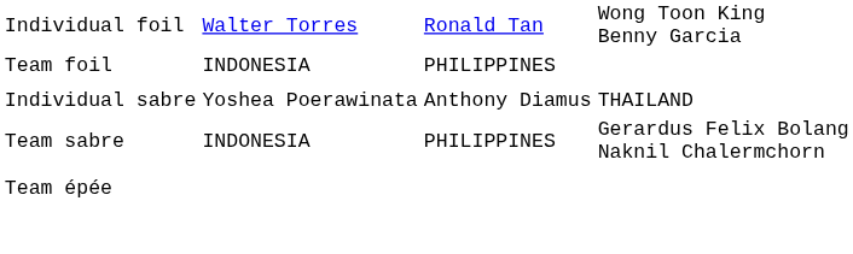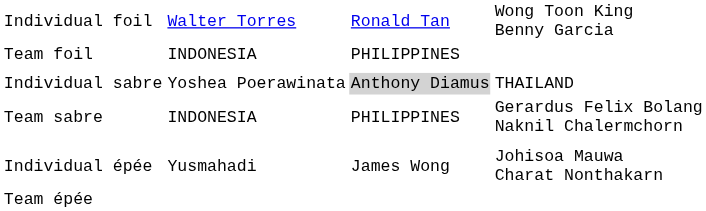Individual sabre | column 3: no background -> lightgrey background
+ row: Individual épée | Yusmahadi | James Wong | Johisoa Mauwa Charat Nonthakarn
